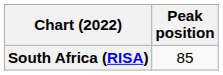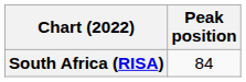South Africa (RISA) | Peak position: 85 -> 84
